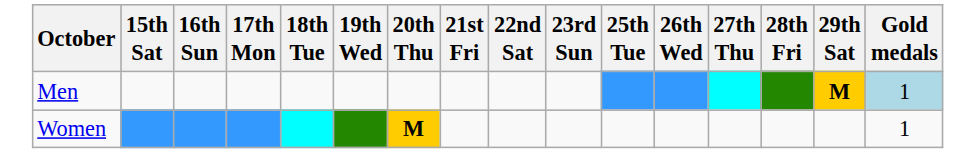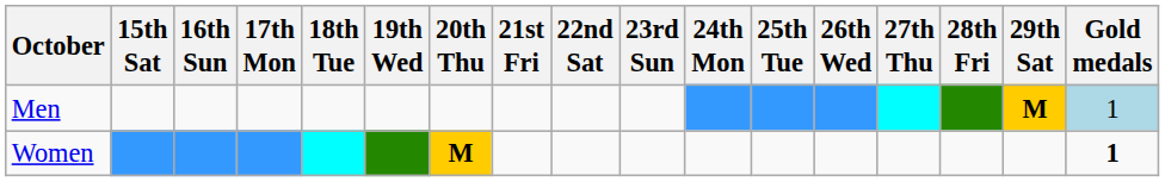+ column: 24th Mon
Women | Gold medals: normal -> bold
